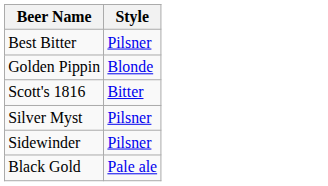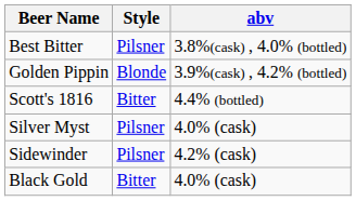+ column: abv | 3.8%(cask) , 4.0% (bottled) | 3.9%(cask) , 4.2% (bottled) | 4.4% (bottled) | 4.0% (cask) | 4.2% (cask) | 4.0% (cask)
Black Gold | Style: Pale ale -> Bitter
